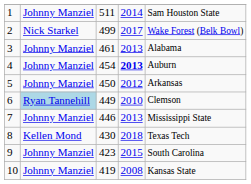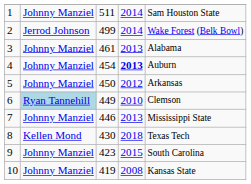2 | column 2: Nick Starkel -> Jerrod Johnson
2 | column 4: 2017 -> 2014
